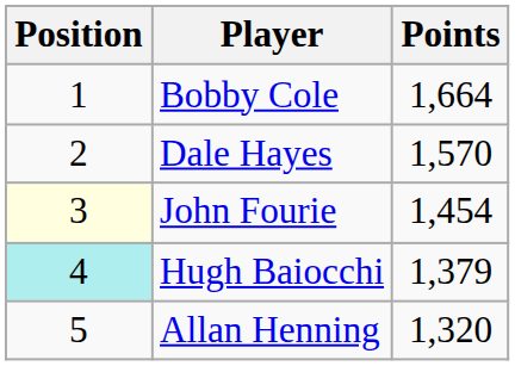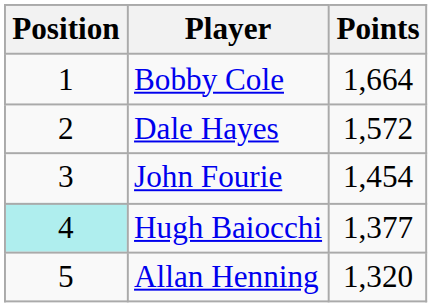Dale Hayes | Points: 1,570 -> 1,572
John Fourie | Position: lightyellow background -> no background
Hugh Baiocchi | Points: 1,379 -> 1,377
